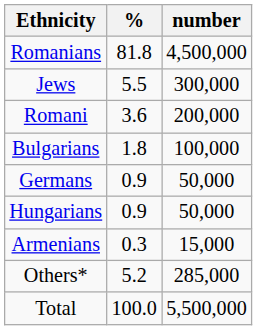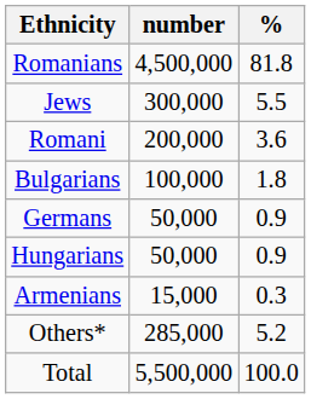columns swapped: number <-> %
